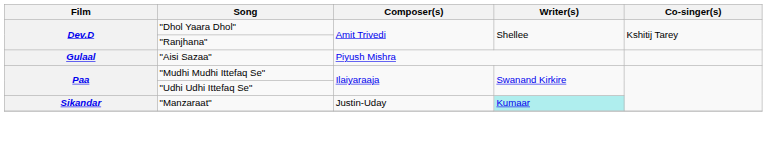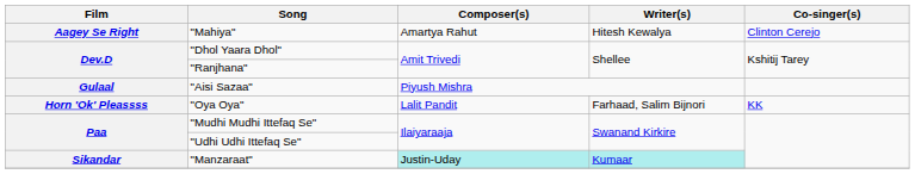+ row: Aagey Se Right | "Mahiya" | Amartya Rahut | Hitesh Kewalya | Clinton Cerejo
+ row: Horn 'Ok' Pleassss | "Oya Oya" | Lalit Pandit | Farhaad, Salim Bijnori | KK
"Manzaraat" | Composer(s): no background -> paleturquoise background
